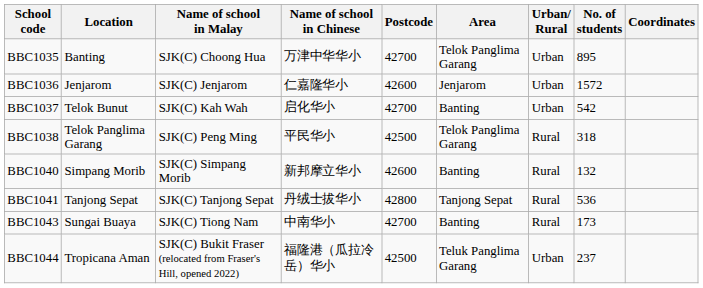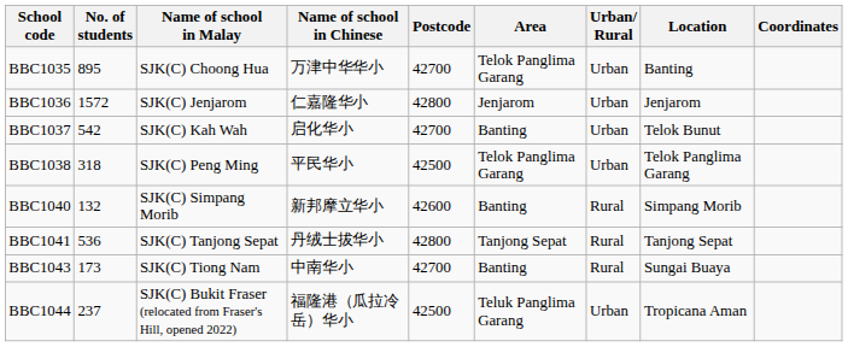columns swapped: Location <-> No. of students
BBC1036 | Postcode: 42600 -> 42800
BBC1038 | Urban/ Rural: Rural -> Urban
